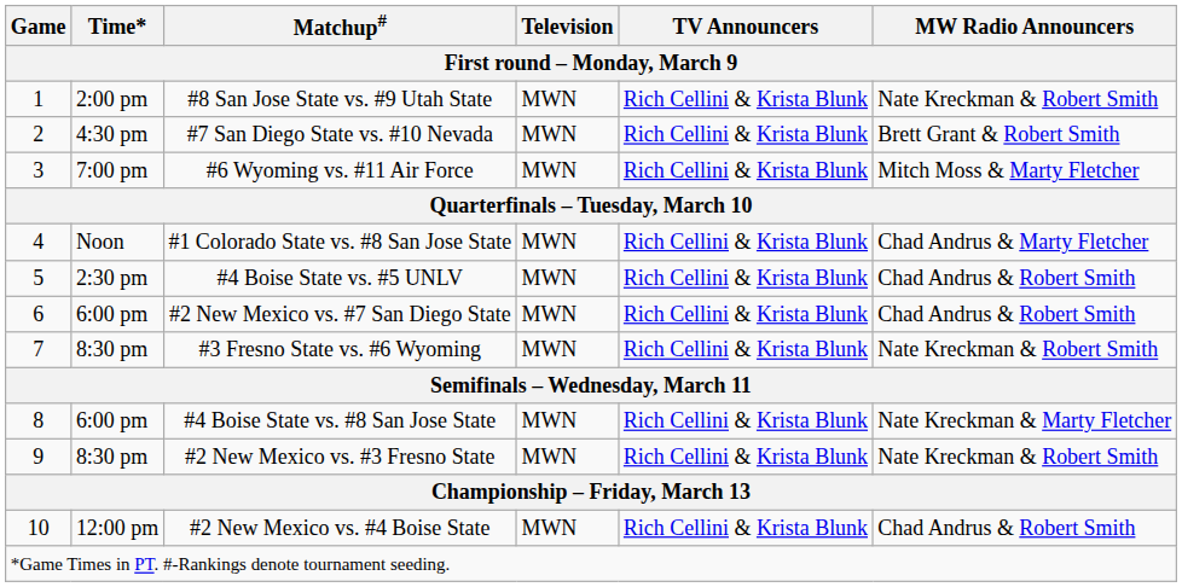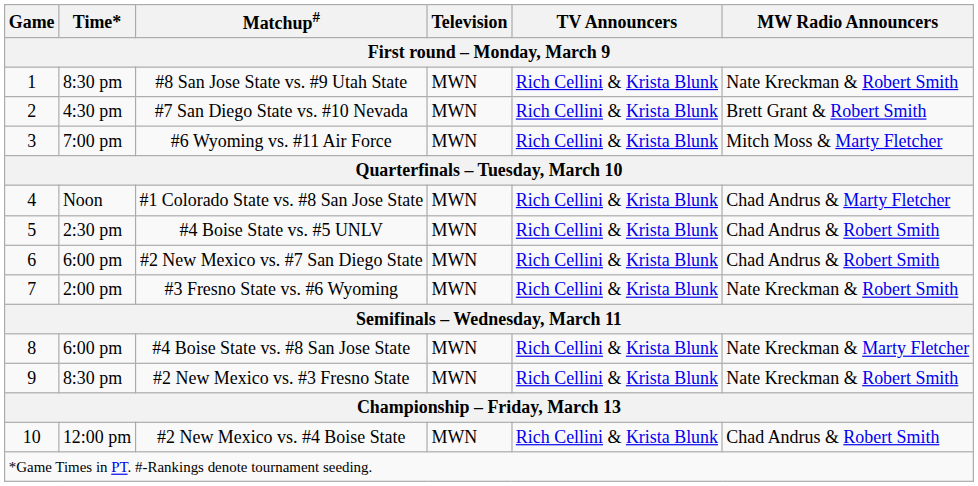#8 San Jose State vs. #9 Utah State | Time*: 2:00 pm -> 8:30 pm
#3 Fresno State vs. #6 Wyoming | Time*: 8:30 pm -> 2:00 pm
